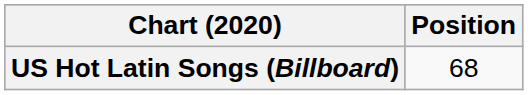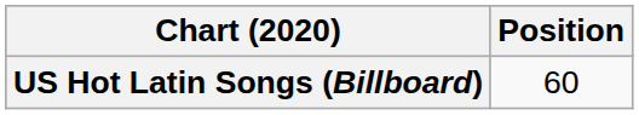US Hot Latin Songs (Billboard) | Position: 68 -> 60
